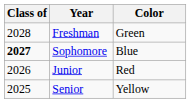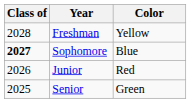Freshman | Color: Green -> Yellow
Senior | Color: Yellow -> Green
